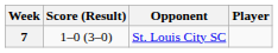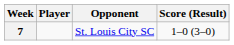columns swapped: Player <-> Score (Result)
